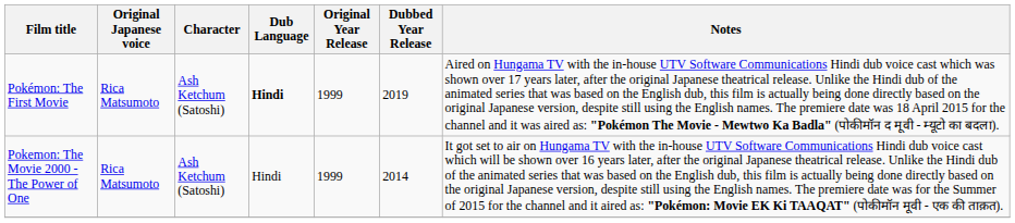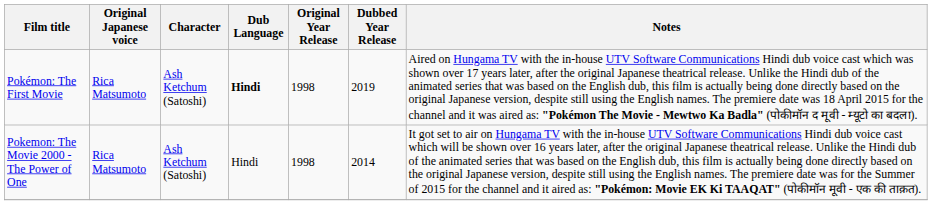Pokémon: The First Movie | Original Year Release: 1999 -> 1998
Pokemon: The Movie 2000 - The Power of One | Original Year Release: 1999 -> 1998
